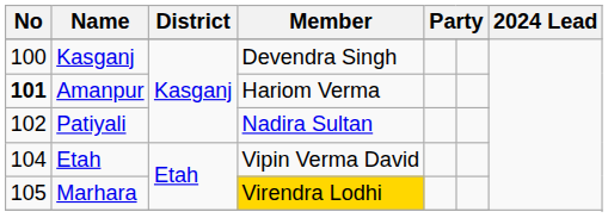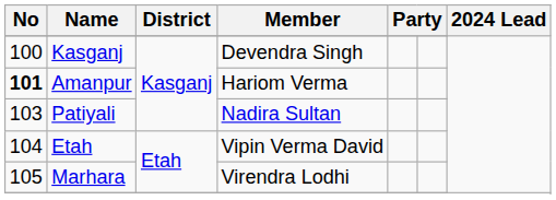Patiyali | No: 102 -> 103
Marhara | Member: gold background -> no background
